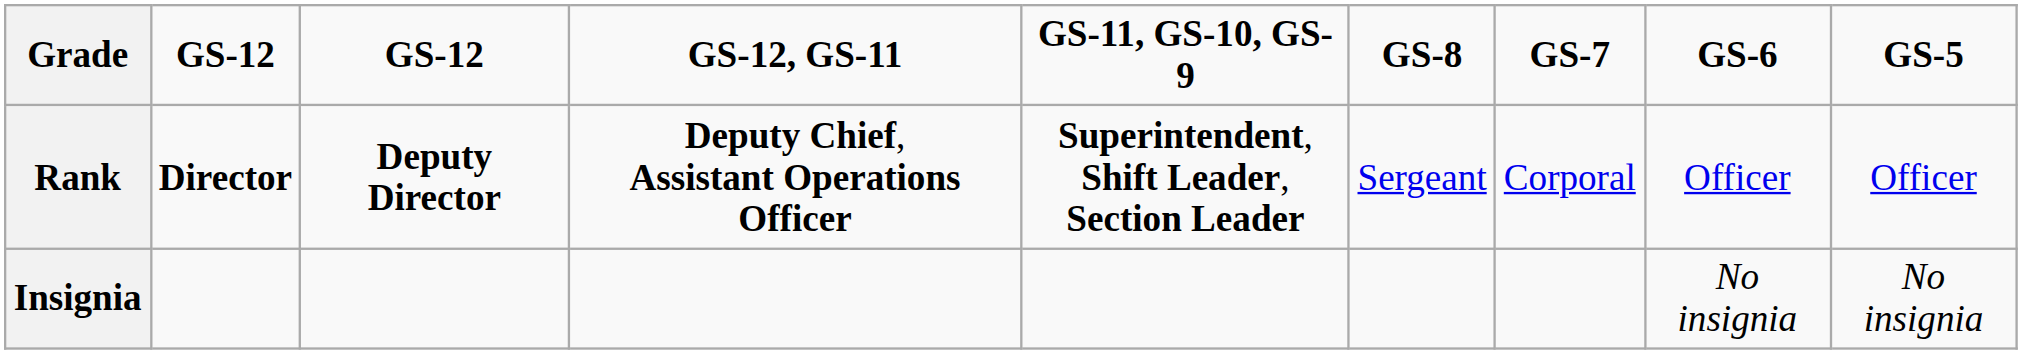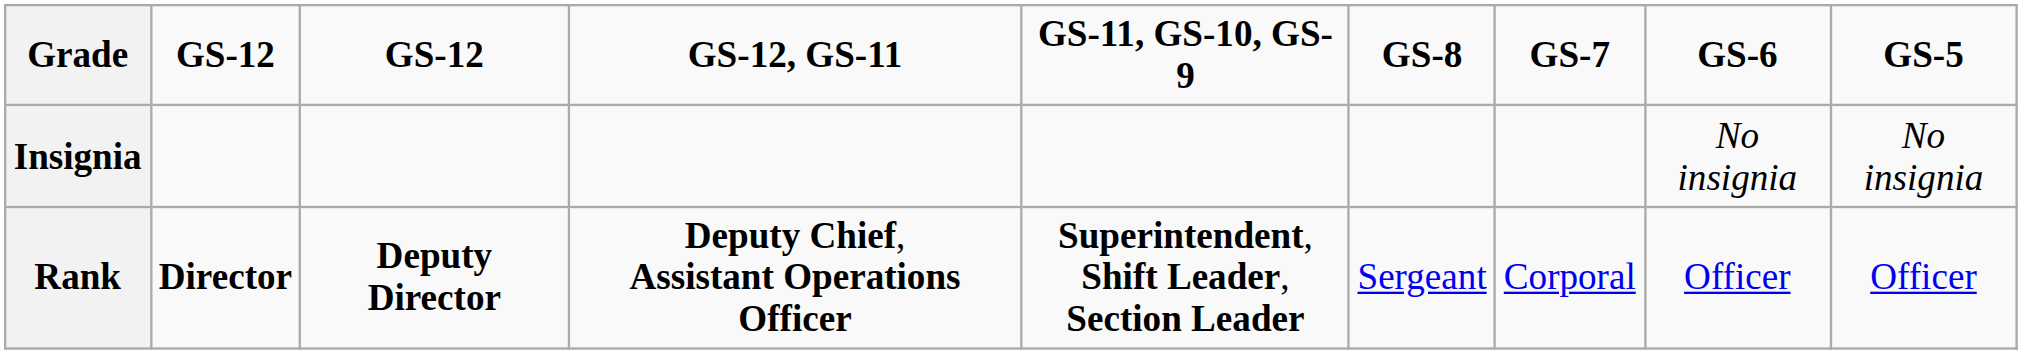rows swapped: Rank <-> Insignia
